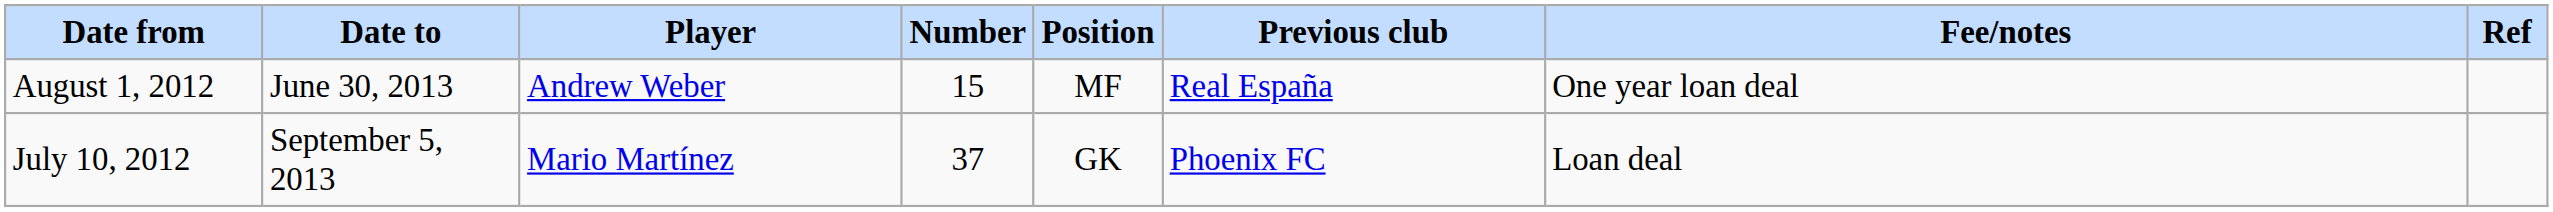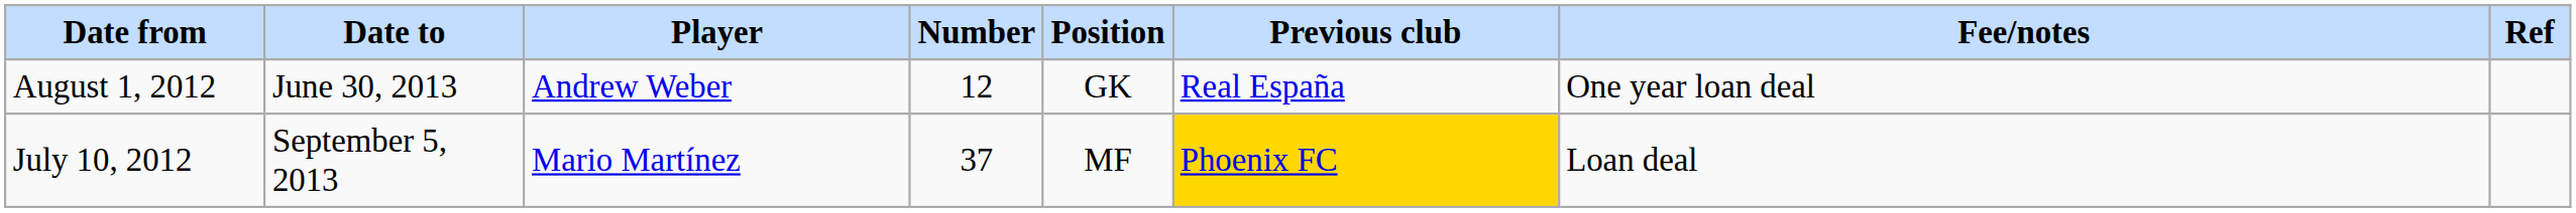August 1, 2012 | Number: 15 -> 12
August 1, 2012 | Position: MF -> GK
July 10, 2012 | Position: GK -> MF
July 10, 2012 | Previous club: no background -> gold background
